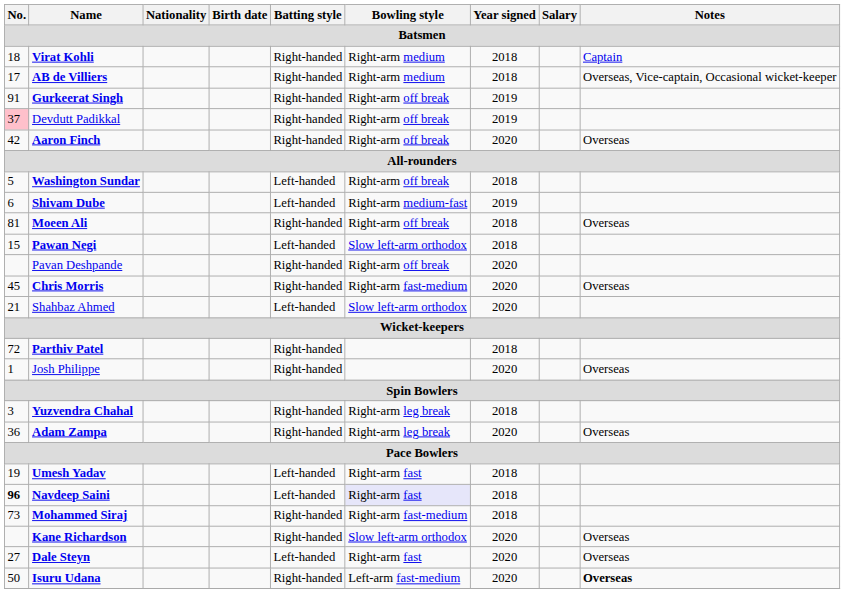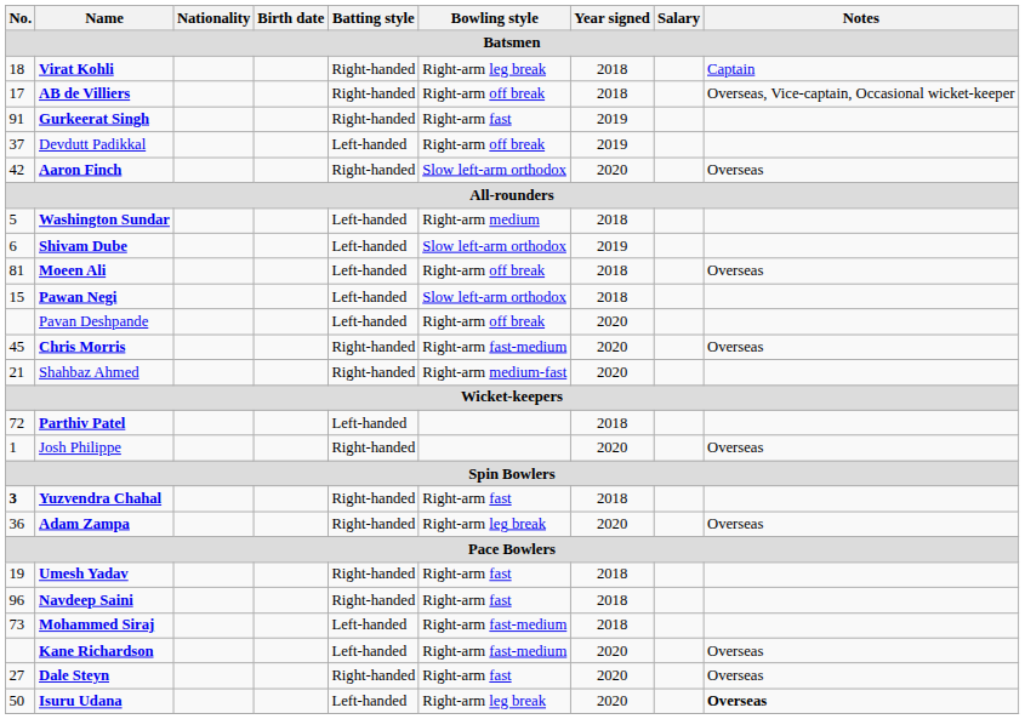Virat Kohli | Bowling style: Right-arm medium -> Right-arm leg break
AB de Villiers | Bowling style: Right-arm medium -> Right-arm off break
Gurkeerat Singh | Bowling style: Right-arm off break -> Right-arm fast
Devdutt Padikkal | No.: pink background -> no background
Devdutt Padikkal | Batting style: Right-handed -> Left-handed
Aaron Finch | Bowling style: Right-arm off break -> Slow left-arm orthodox
Washington Sundar | Bowling style: Right-arm off break -> Right-arm medium
Shivam Dube | Bowling style: Right-arm medium-fast -> Slow left-arm orthodox
Moeen Ali | Batting style: Right-handed -> Left-handed
Pavan Deshpande | Batting style: Right-handed -> Left-handed
Shahbaz Ahmed | Batting style: Left-handed -> Right-handed
Shahbaz Ahmed | Bowling style: Slow left-arm orthodox -> Right-arm medium-fast
Parthiv Patel | Batting style: Right-handed -> Left-handed
Yuzvendra Chahal | No.: normal -> bold
Yuzvendra Chahal | Bowling style: Right-arm leg break -> Right-arm fast
Umesh Yadav | Batting style: Left-handed -> Right-handed
Navdeep Saini | No.: bold -> normal
Navdeep Saini | Batting style: Left-handed -> Right-handed
Navdeep Saini | Bowling style: lavender background -> no background
Mohammed Siraj | Batting style: Right-handed -> Left-handed
Kane Richardson | Batting style: Right-handed -> Left-handed
Kane Richardson | Bowling style: Slow left-arm orthodox -> Right-arm fast-medium
Dale Steyn | Batting style: Left-handed -> Right-handed
Isuru Udana | Batting style: Right-handed -> Left-handed
Isuru Udana | Bowling style: Left-arm fast-medium -> Right-arm leg break
